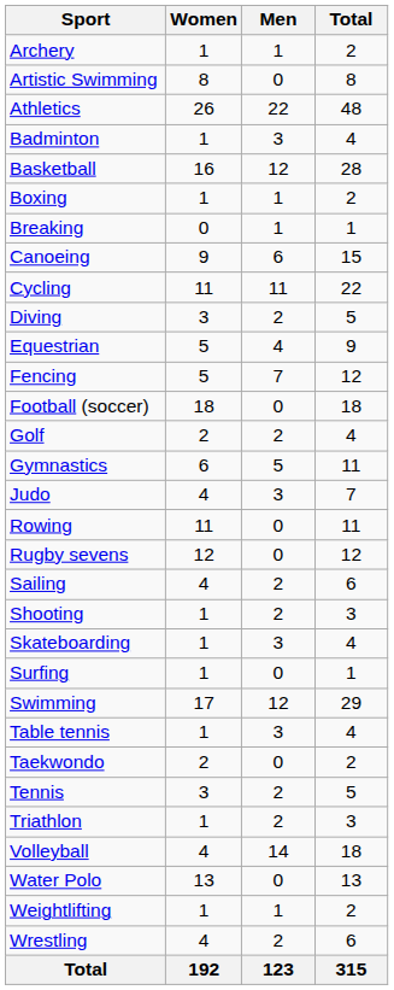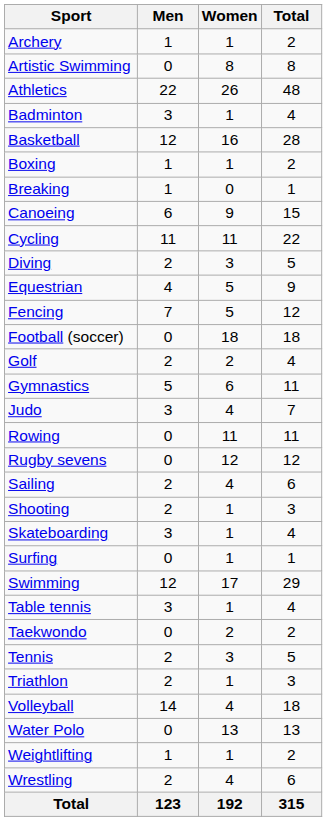columns swapped: Men <-> Women
